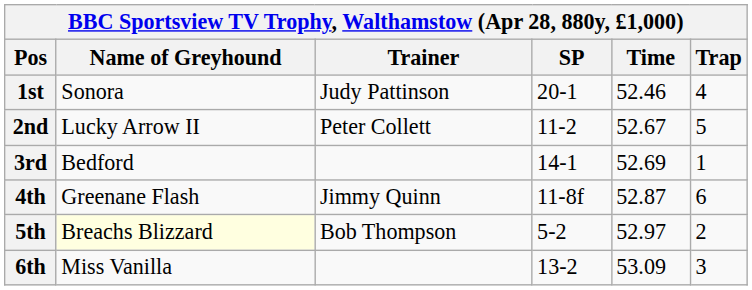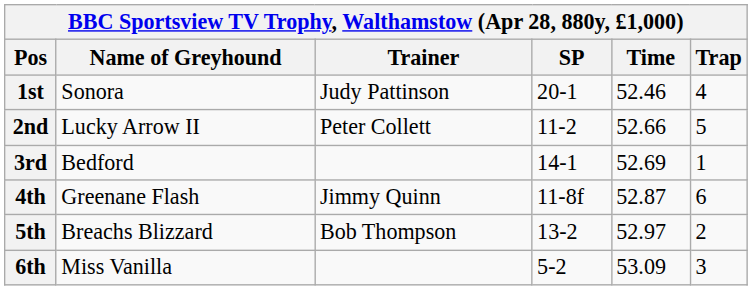2nd | Time: 52.67 -> 52.66
5th | Name of Greyhound: lightyellow background -> no background
5th | SP: 5-2 -> 13-2
6th | SP: 13-2 -> 5-2
